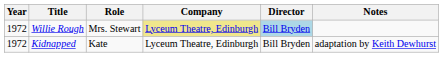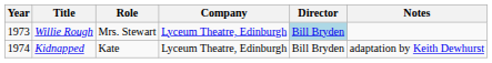Willie Rough | Year: 1972 -> 1973
Willie Rough | Company: khaki background -> no background
Kidnapped | Year: 1972 -> 1974
